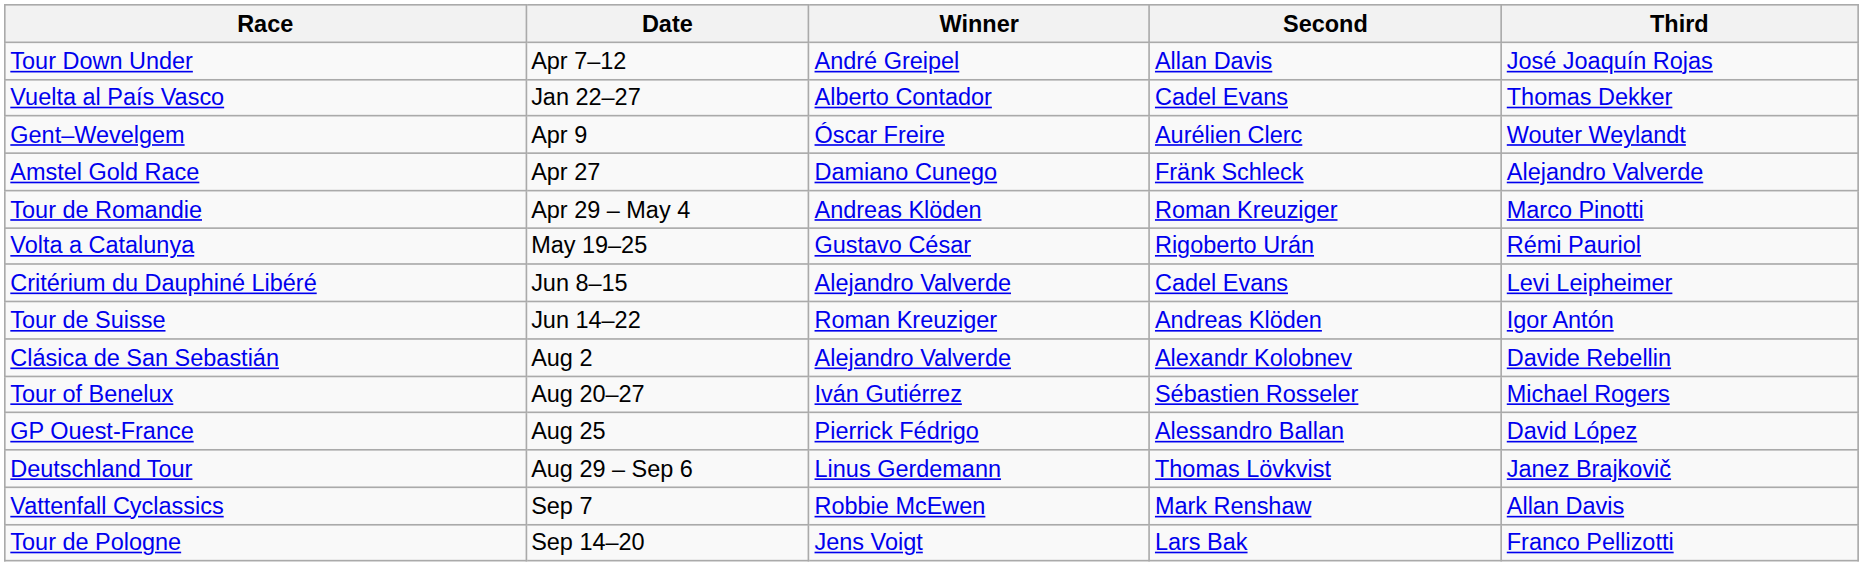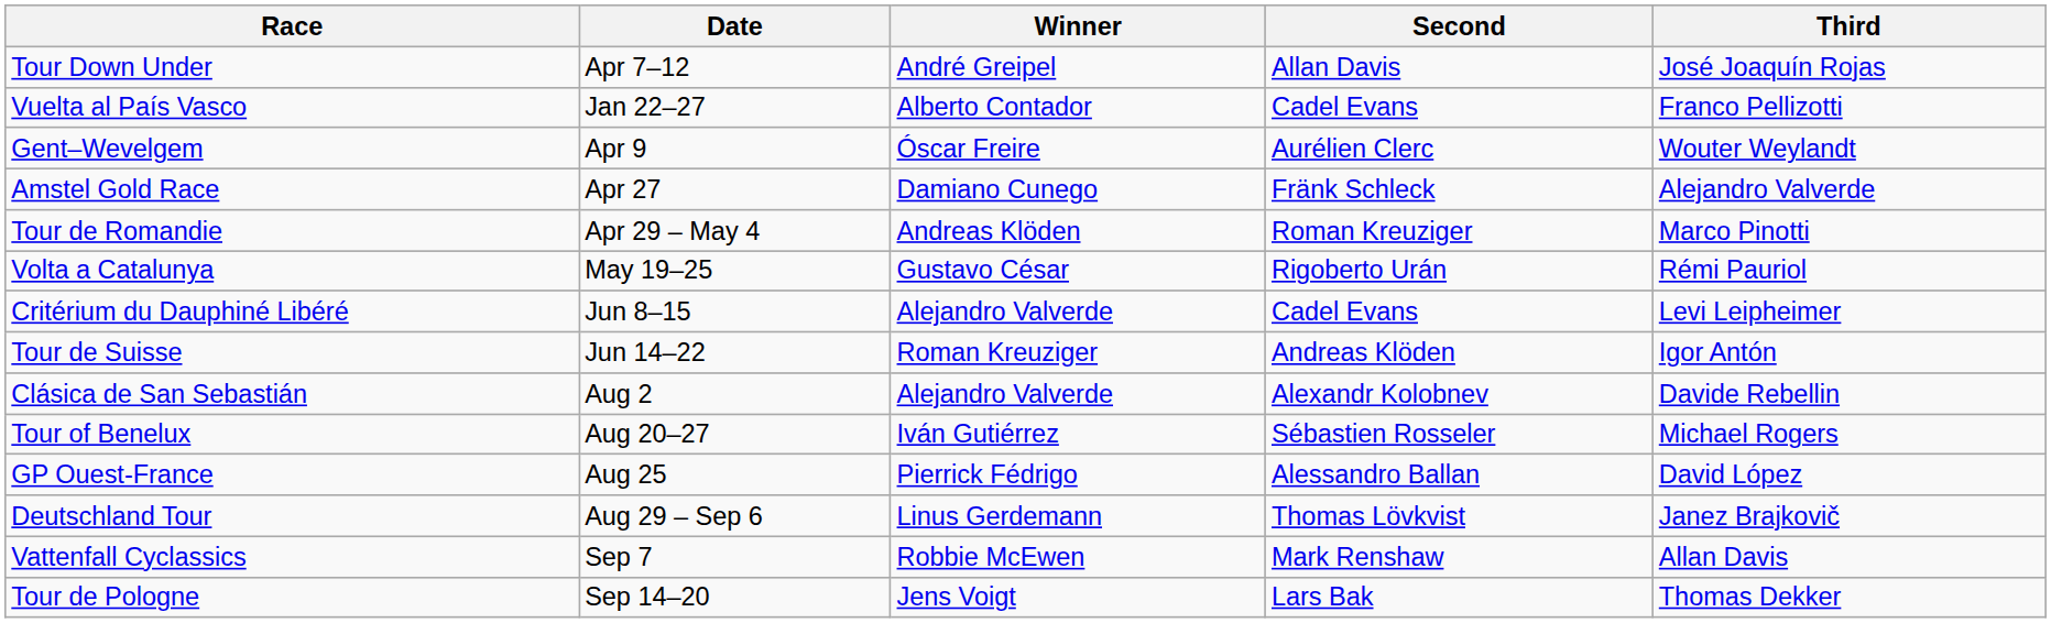Vuelta al País Vasco | Third: Thomas Dekker -> Franco Pellizotti
Tour de Pologne | Third: Franco Pellizotti -> Thomas Dekker
